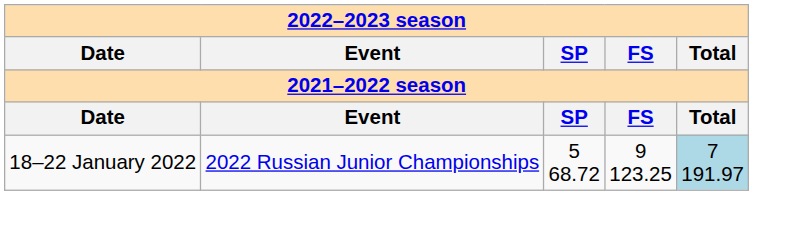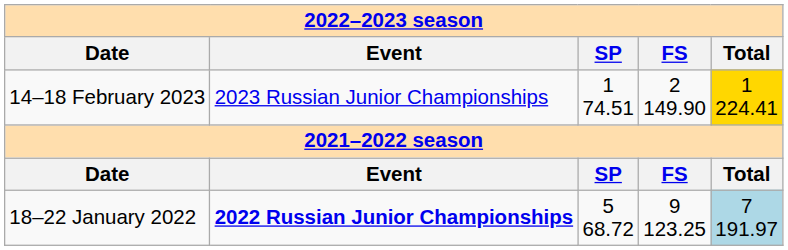+ row: 14–18 February 2023 | 2023 Russian Junior Championships | 1 74.51 | 2 149.90 | 1 224.41
18–22 January 2022 | column 2: normal -> bold
